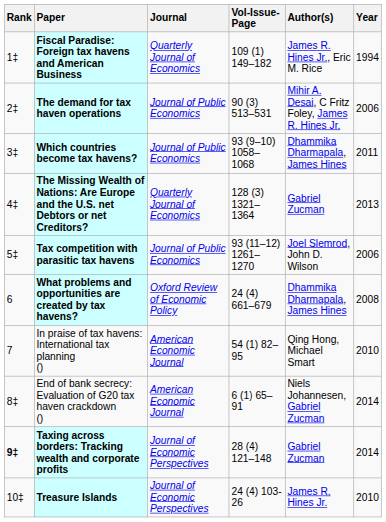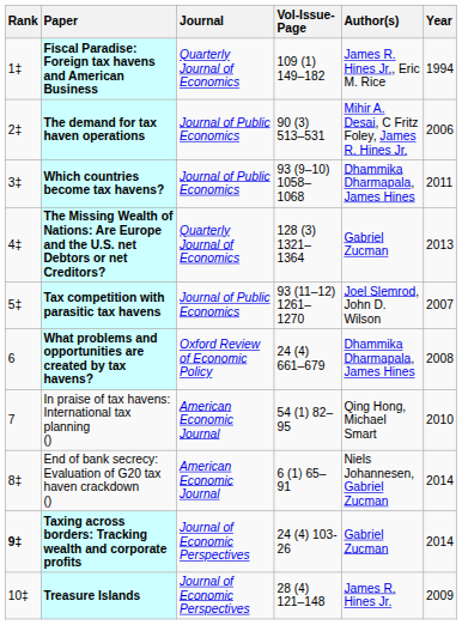Tax competition with parasitic tax havens | Year: 2006 -> 2007
Taxing across borders: Tracking wealth and corporate profits | Vol-Issue-Page: 28 (4) 121–148 -> 24 (4) 103-26
Treasure Islands | Vol-Issue-Page: 24 (4) 103-26 -> 28 (4) 121–148
Treasure Islands | Year: 2010 -> 2009
